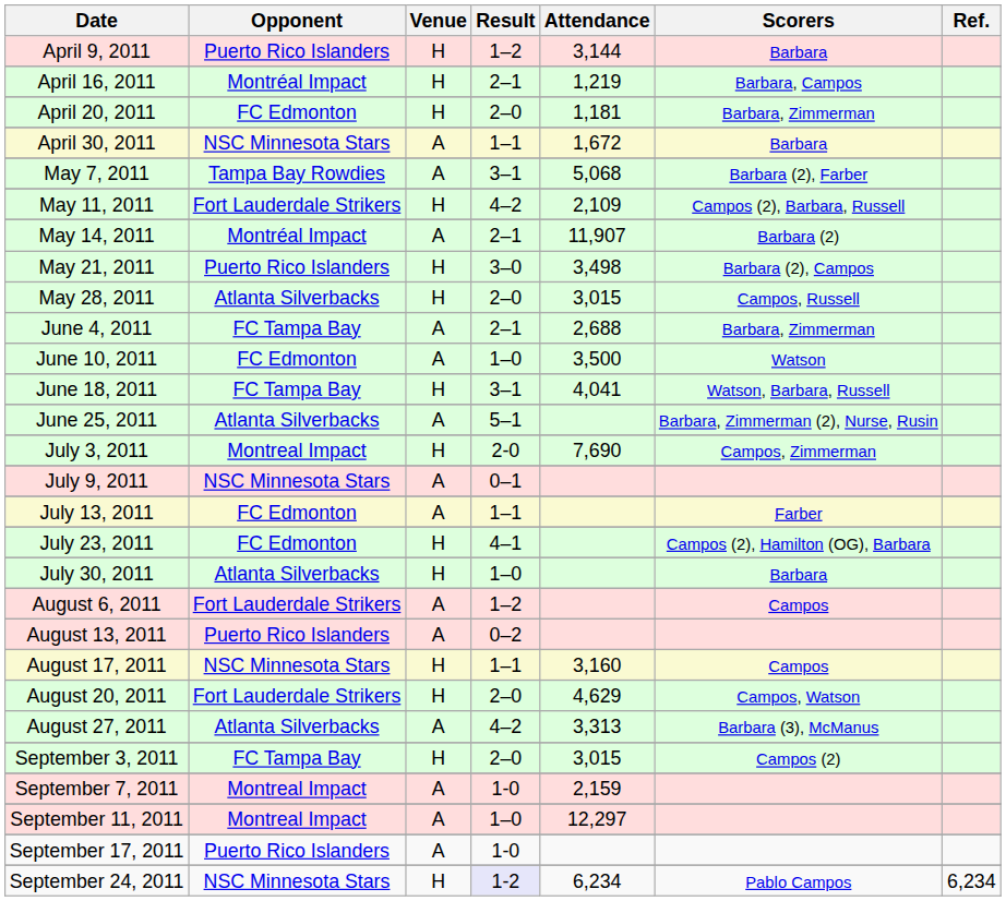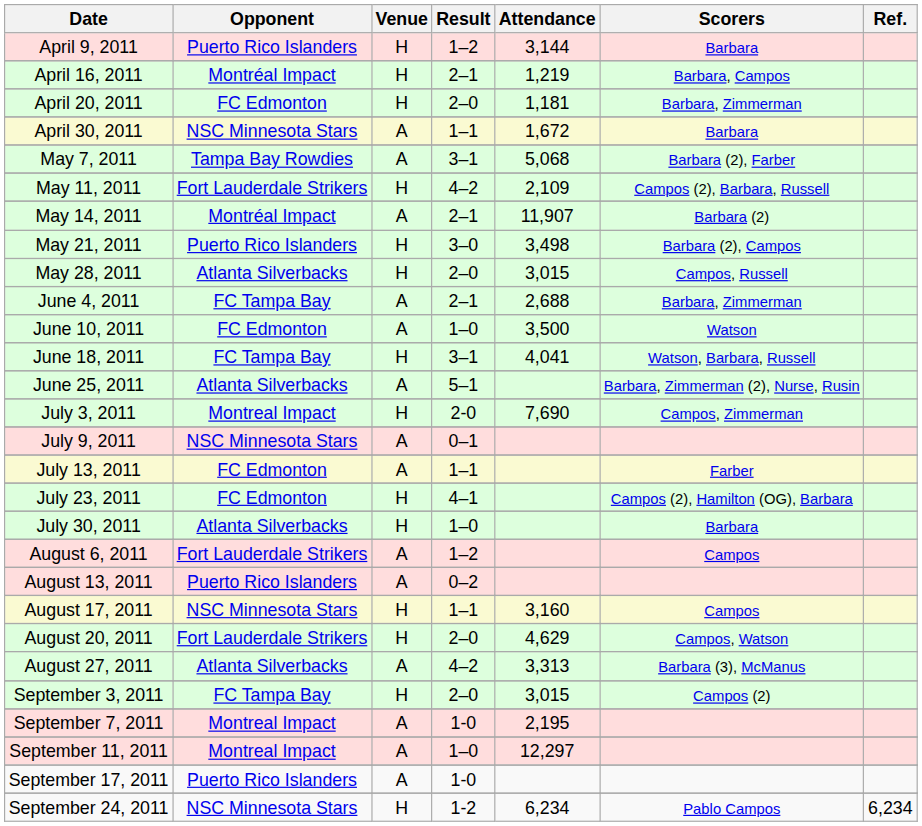September 7, 2011 | Attendance: 2,159 -> 2,195
September 24, 2011 | Result: lavender background -> no background
